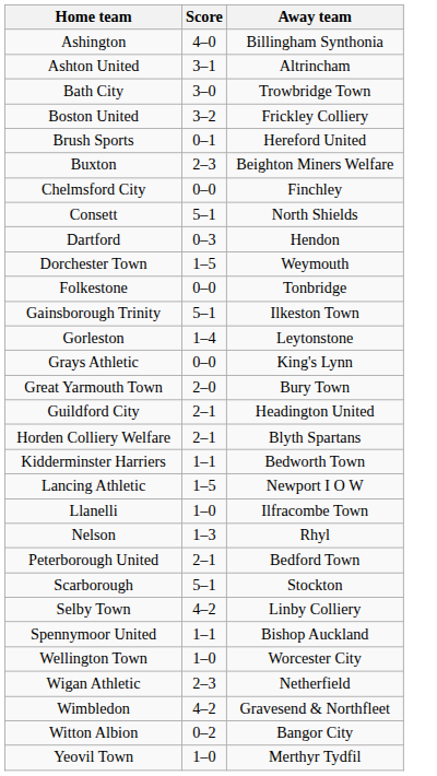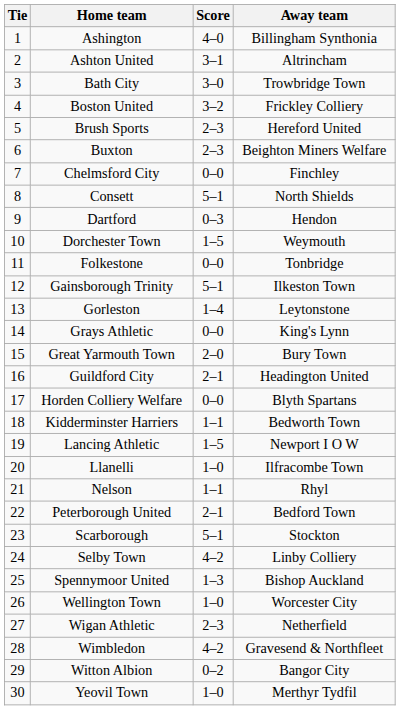+ column: Tie | 1 | 2 | 3 | 4 | 5 | 6 | 7 | 8 | 9 | 10 | 11 | 12 | 13 | 14 | 15 | 16 | 17 | 18 | 19 | 20 | 21 | 22 | 23 | 24 | 25 | 26 | 27 | 28 | 29 | 30
Brush Sports | Score: 0–1 -> 2–3
Horden Colliery Welfare | Score: 2–1 -> 0–0
Nelson | Score: 1–3 -> 1–1
Spennymoor United | Score: 1–1 -> 1–3
